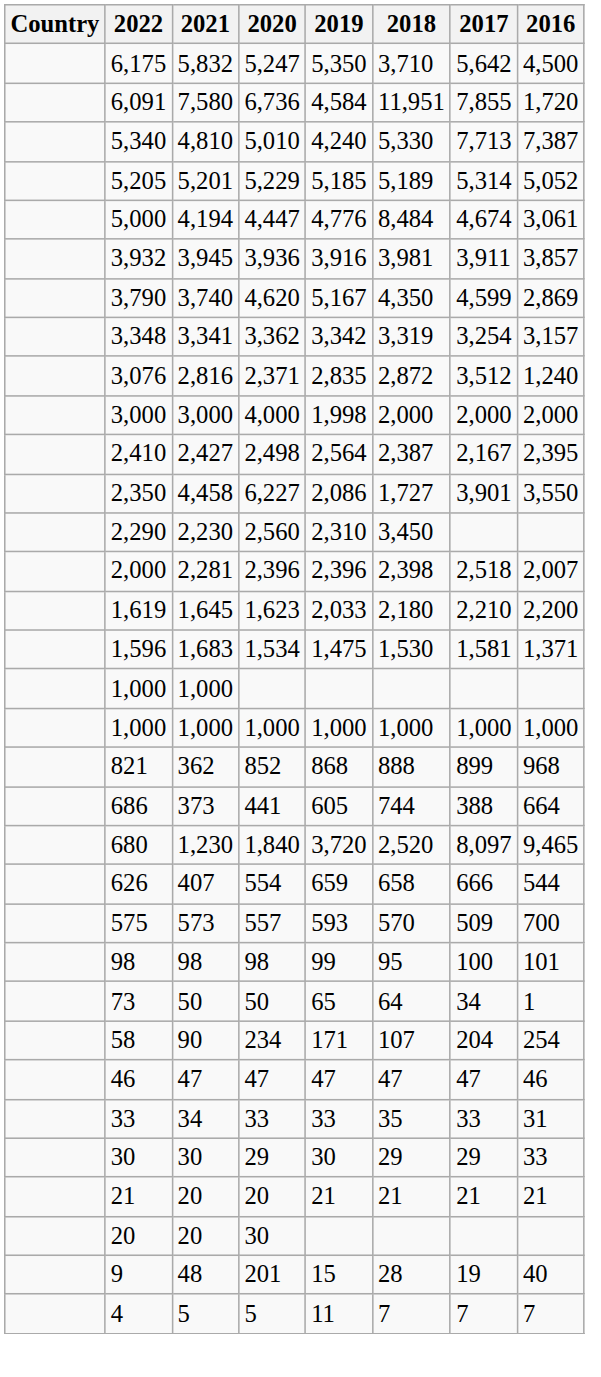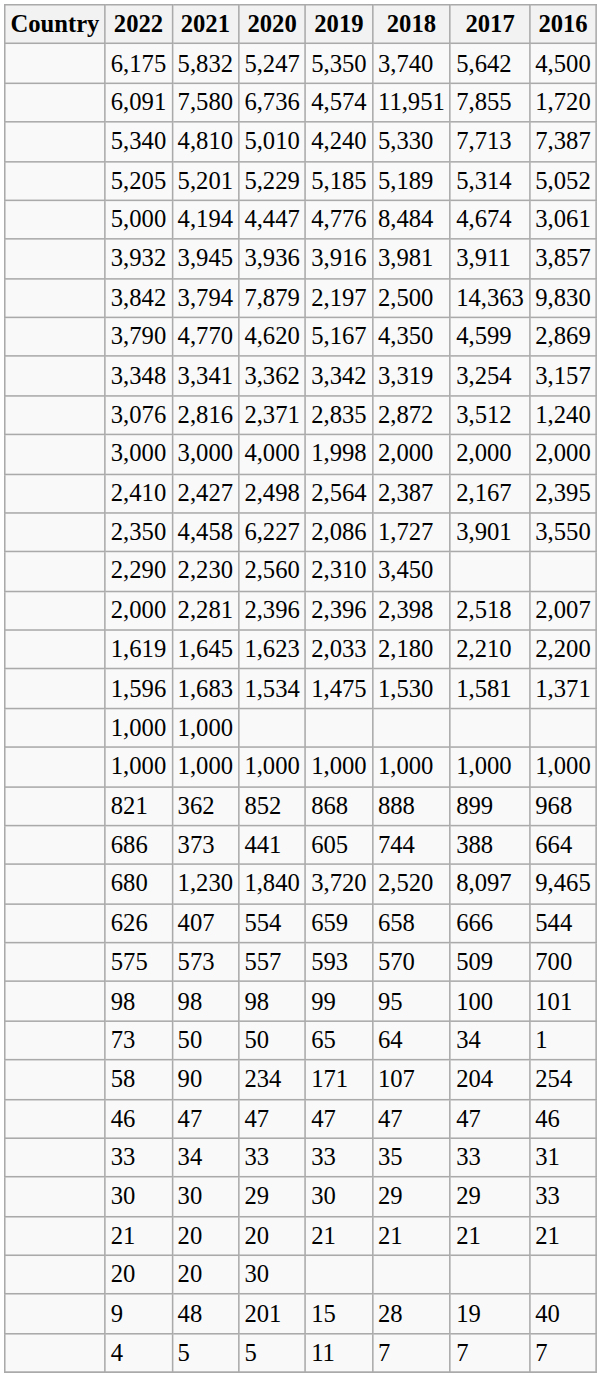5,247 | 2018: 3,710 -> 3,740
6,736 | 2019: 4,584 -> 4,574
+ row: 3,842 | 3,794 | 7,879 | 2,197 | 2,500 | 14,363 | 9,830
4,620 | 2021: 3,740 -> 4,770
